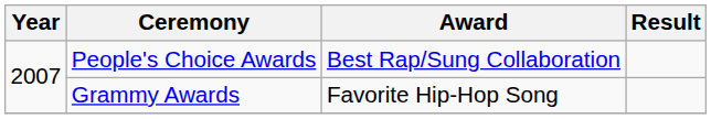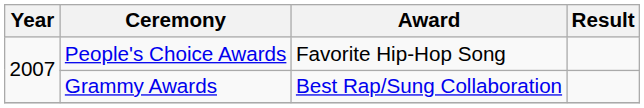People's Choice Awards | Award: Best Rap/Sung Collaboration -> Favorite Hip-Hop Song
Grammy Awards | Award: Favorite Hip-Hop Song -> Best Rap/Sung Collaboration
